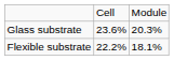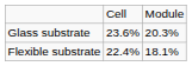Flexible substrate | column 2: 22.2% -> 22.4%
